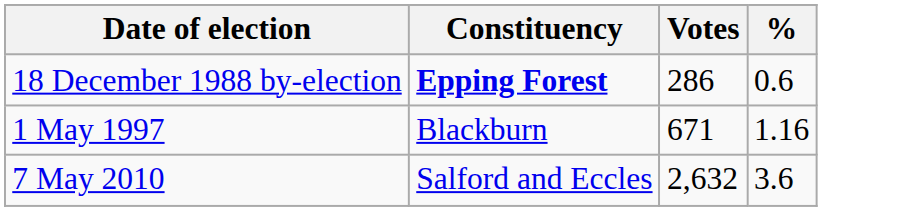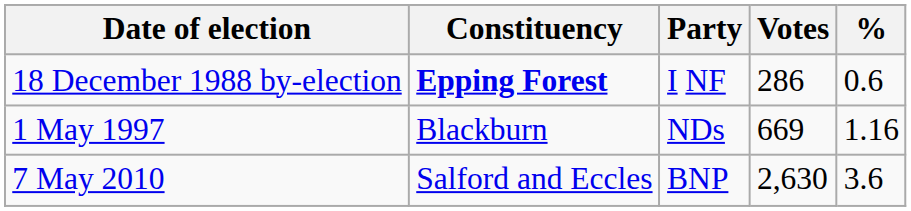+ column: Party | I NF | NDs | BNP
1 May 1997 | Votes: 671 -> 669
7 May 2010 | Votes: 2,632 -> 2,630
